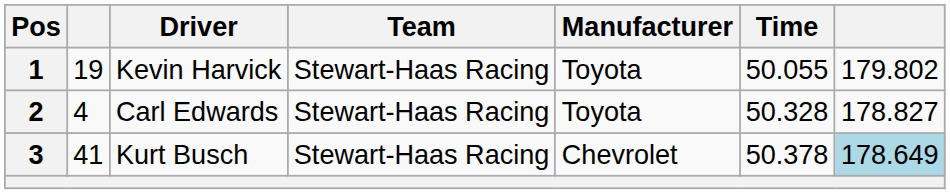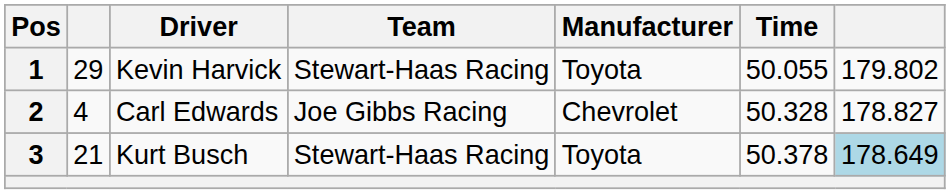1 | column 2: 19 -> 29
2 | Team: Stewart-Haas Racing -> Joe Gibbs Racing
2 | Manufacturer: Toyota -> Chevrolet
3 | column 2: 41 -> 21
3 | Manufacturer: Chevrolet -> Toyota
